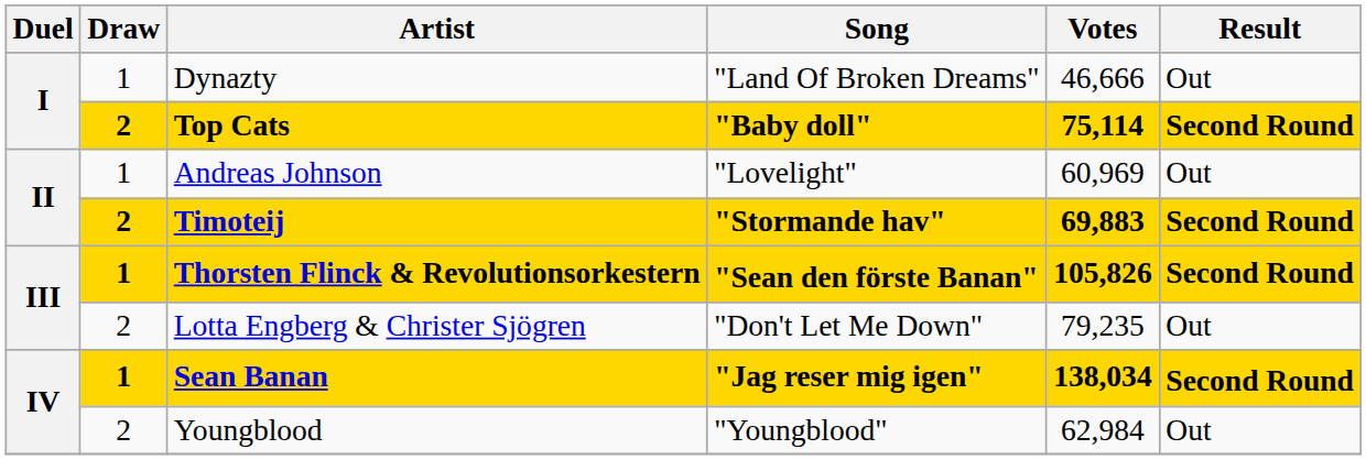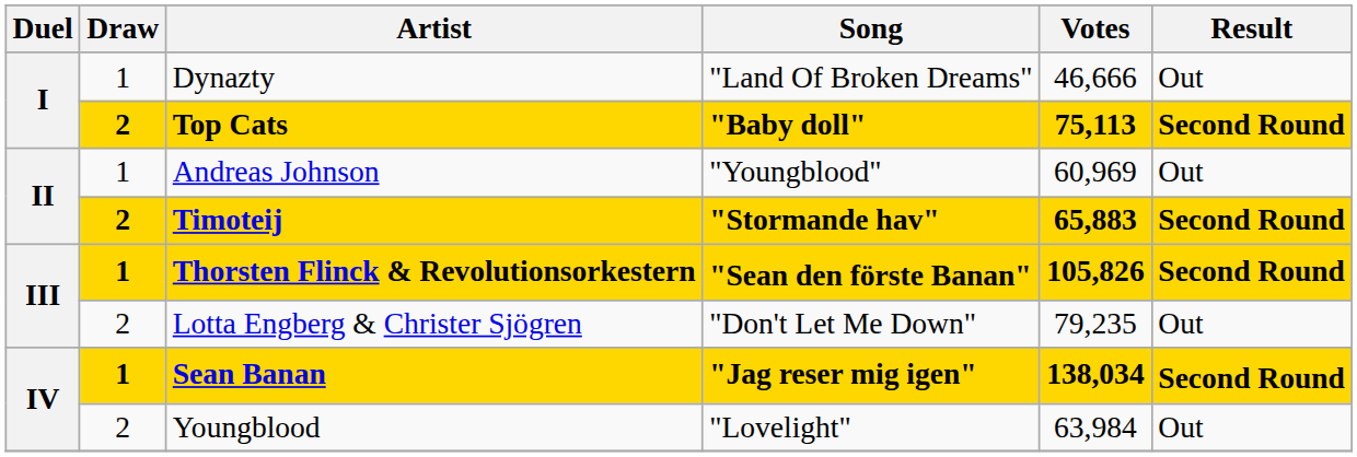Top Cats | Votes: 75,114 -> 75,113
Andreas Johnson | Song: "Lovelight" -> "Youngblood"
Timoteij | Votes: 69,883 -> 65,883
Youngblood | Song: "Youngblood" -> "Lovelight"
Youngblood | Votes: 62,984 -> 63,984
